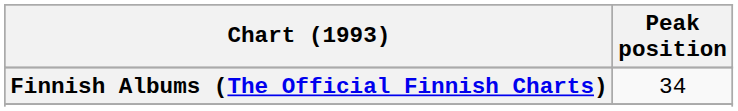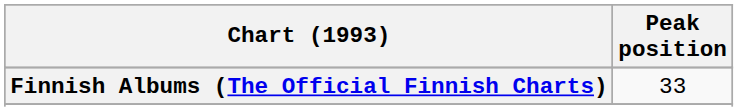Finnish Albums (The Official Finnish Charts) | Peak position: 34 -> 33
